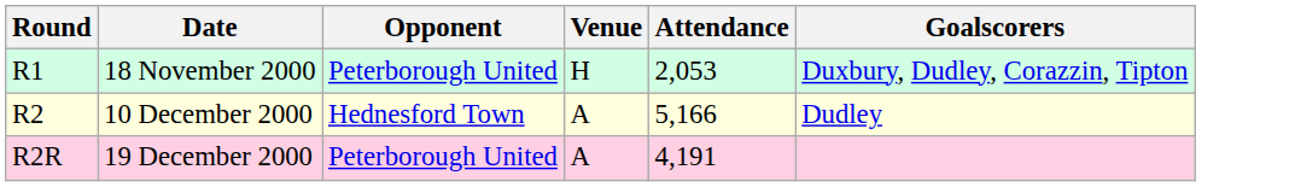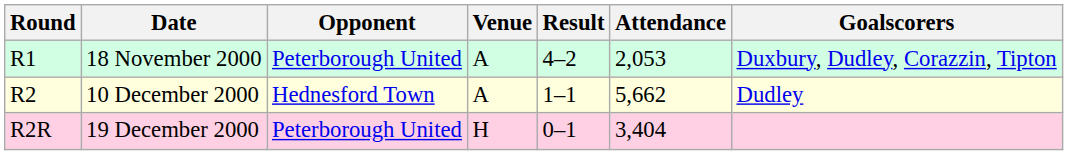+ column: Result | 4–2 | 1–1 | 0–1
18 November 2000 | Venue: H -> A
10 December 2000 | Attendance: 5,166 -> 5,662
19 December 2000 | Venue: A -> H
19 December 2000 | Attendance: 4,191 -> 3,404
